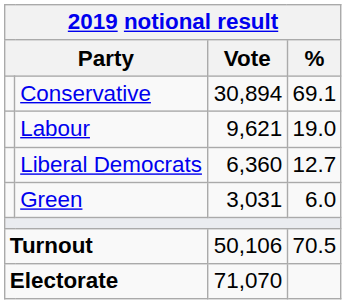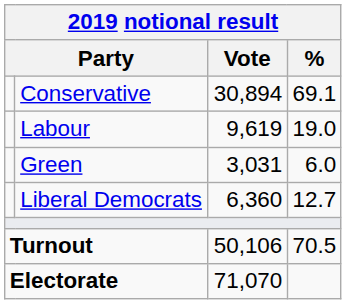Labour | Vote: 9,621 -> 9,619
rows swapped: Liberal Democrats <-> Green
